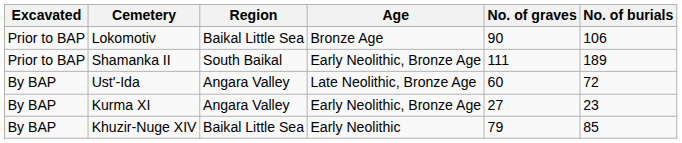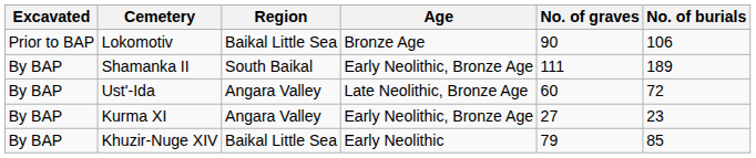Shamanka II | Excavated: Prior to BAP -> By BAP
